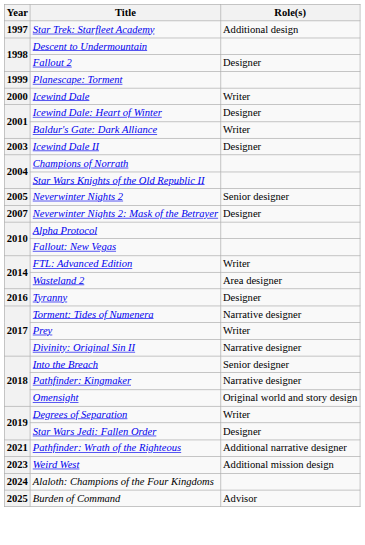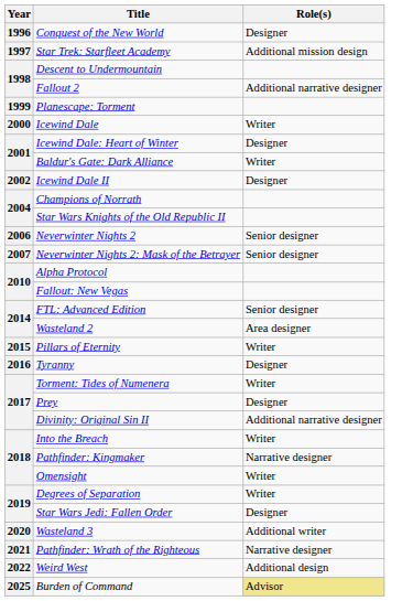+ row: 1996 | Conquest of the New World | Designer
Star Trek: Starfleet Academy | Role(s): Additional design -> Additional mission design
Fallout 2 | Role(s): Designer -> Additional narrative designer
Icewind Dale II | Year: 2003 -> 2002
Neverwinter Nights 2 | Year: 2005 -> 2006
Neverwinter Nights 2: Mask of the Betrayer | Role(s): Designer -> Senior designer
FTL: Advanced Edition | Role(s): Writer -> Senior designer
+ row: 2015 | Pillars of Eternity | Writer
Torment: Tides of Numenera | Role(s): Narrative designer -> Writer
Prey | Role(s): Writer -> Designer
Divinity: Original Sin II | Role(s): Narrative designer -> Additional narrative designer
Into the Breach | Role(s): Senior designer -> Writer
Omensight | Role(s): Original world and story design -> Writer
+ row: 2020 | Wasteland 3 | Additional writer
Pathfinder: Wrath of the Righteous | Role(s): Additional narrative designer -> Narrative designer
Weird West | Year: 2023 -> 2022
Weird West | Role(s): Additional mission design -> Additional design
- row: 2024 | Alaloth: Champions of the Four Kingdoms
Burden of Command | Role(s): no background -> khaki background
